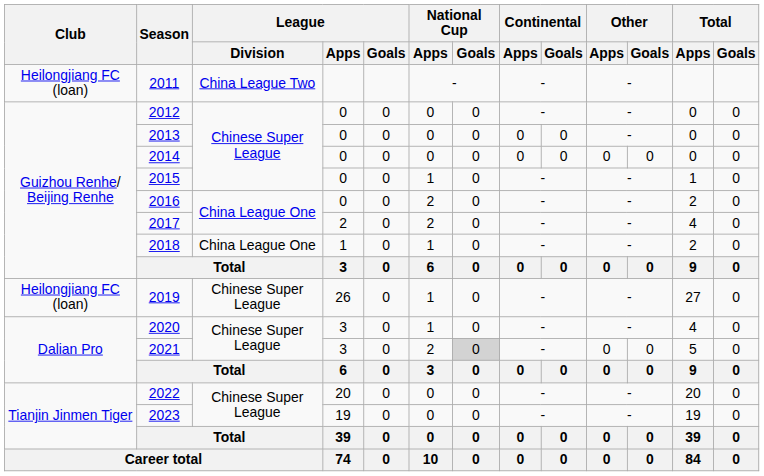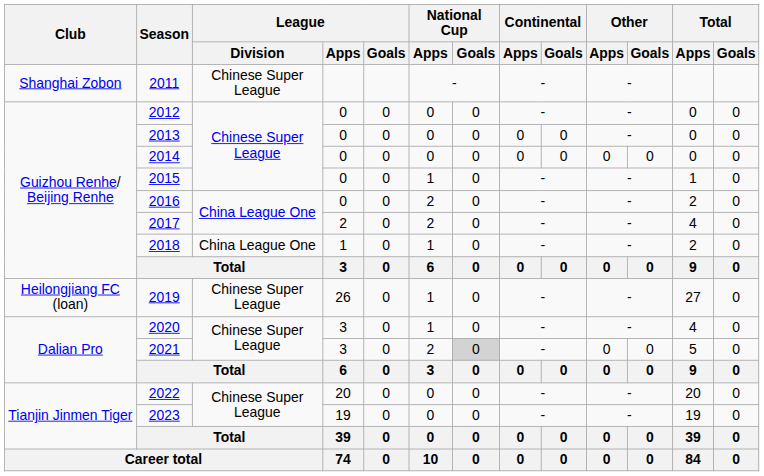2011 | Club: Heilongjiang FC (loan) -> Shanghai Zobon
2011 | League / Division: China League Two -> Chinese Super League
